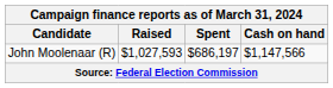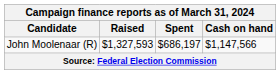John Moolenaar (R) | Raised: $1,027,593 -> $1,327,593
